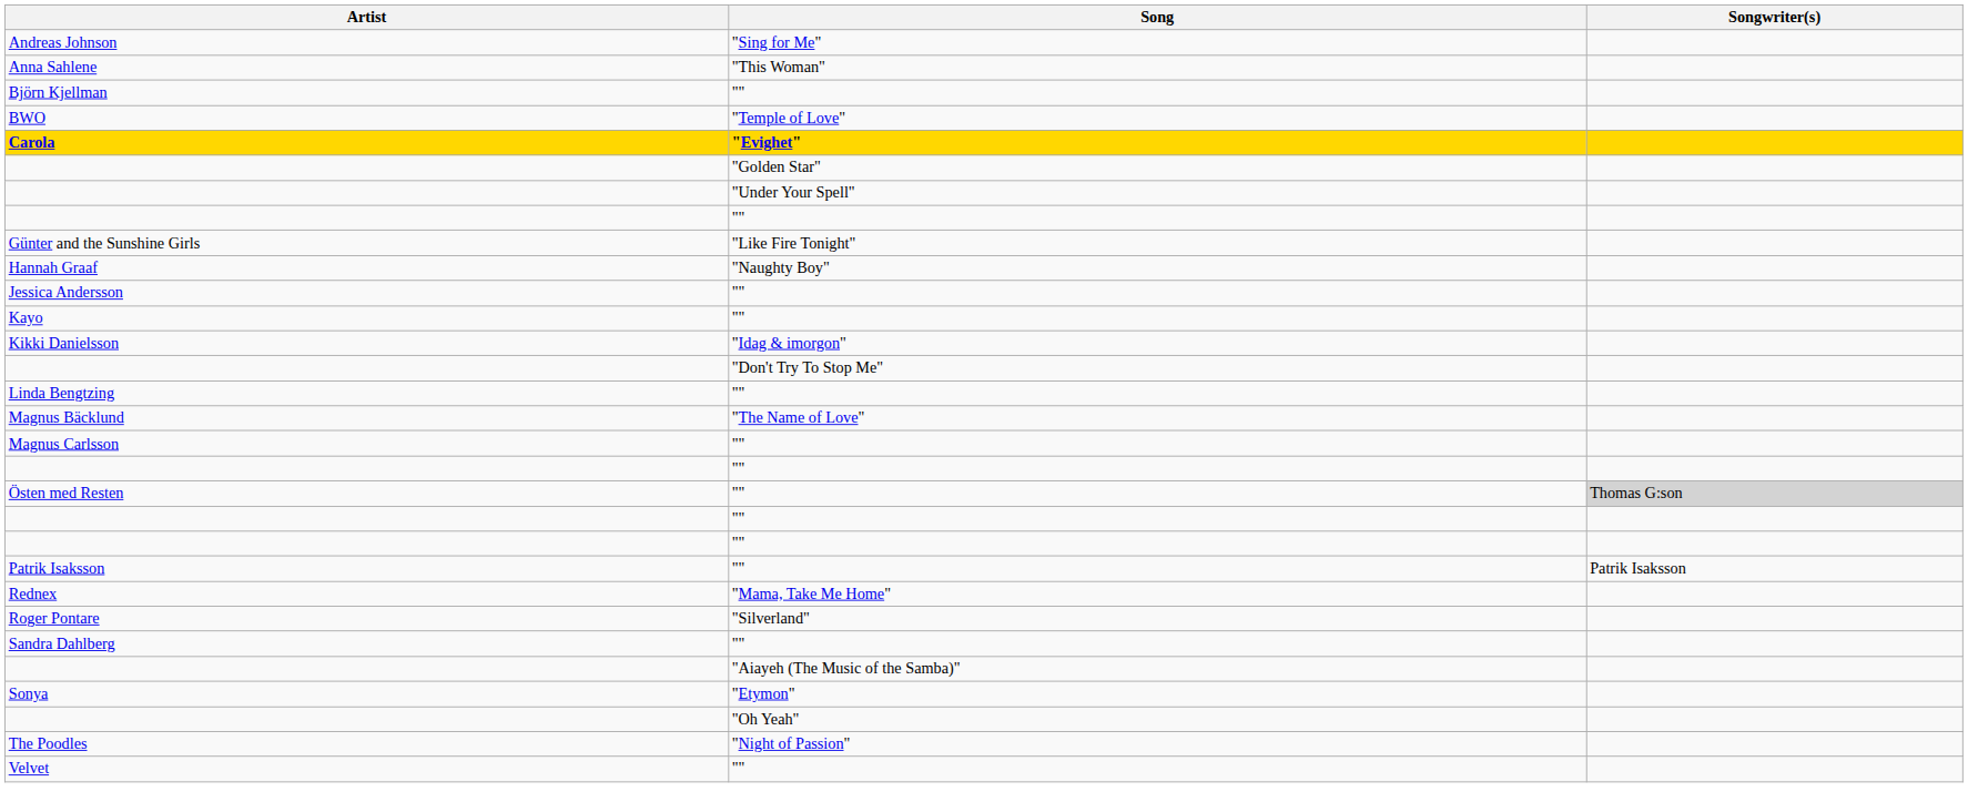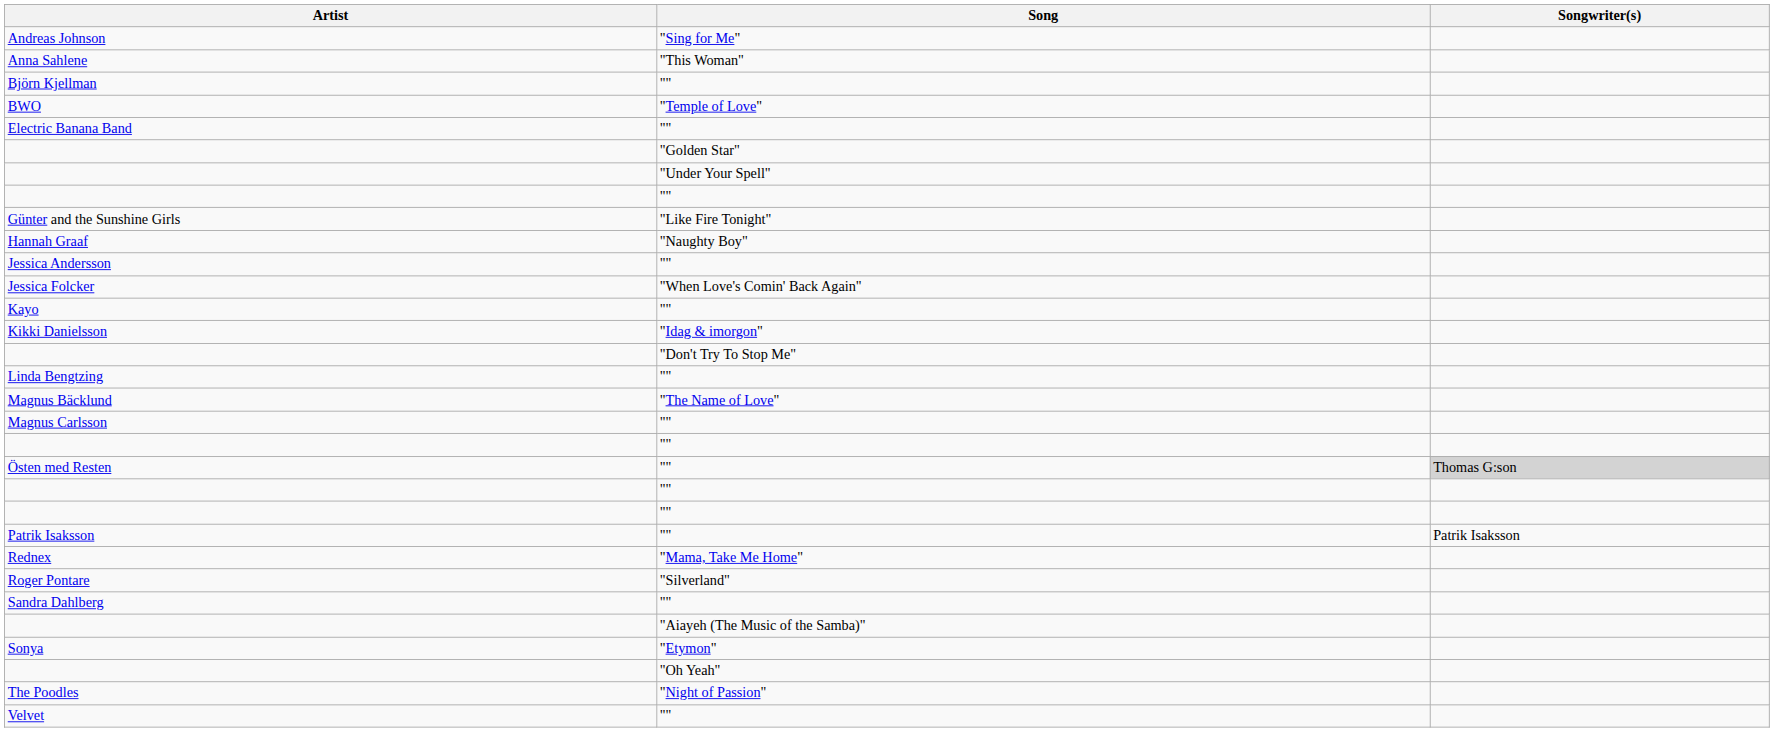- row: Carola | "Evighet"
+ row: Electric Banana Band | ""
+ row: Jessica Folcker | "When Love's Comin' Back Again"
